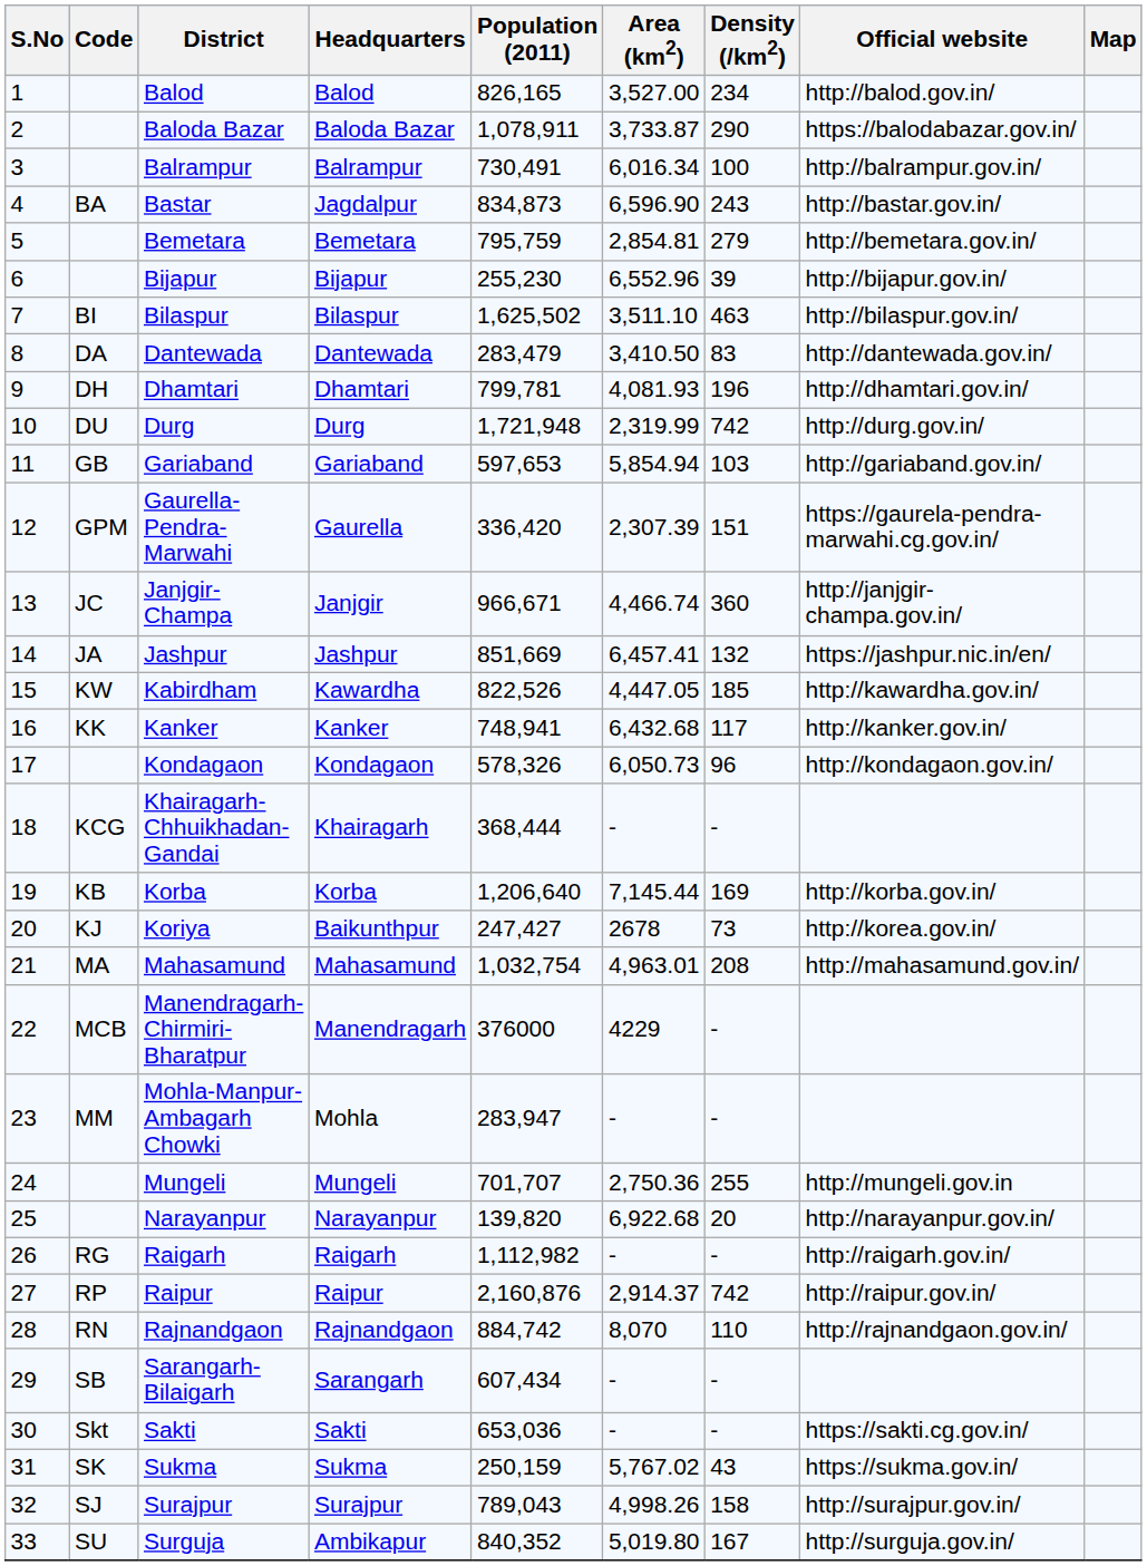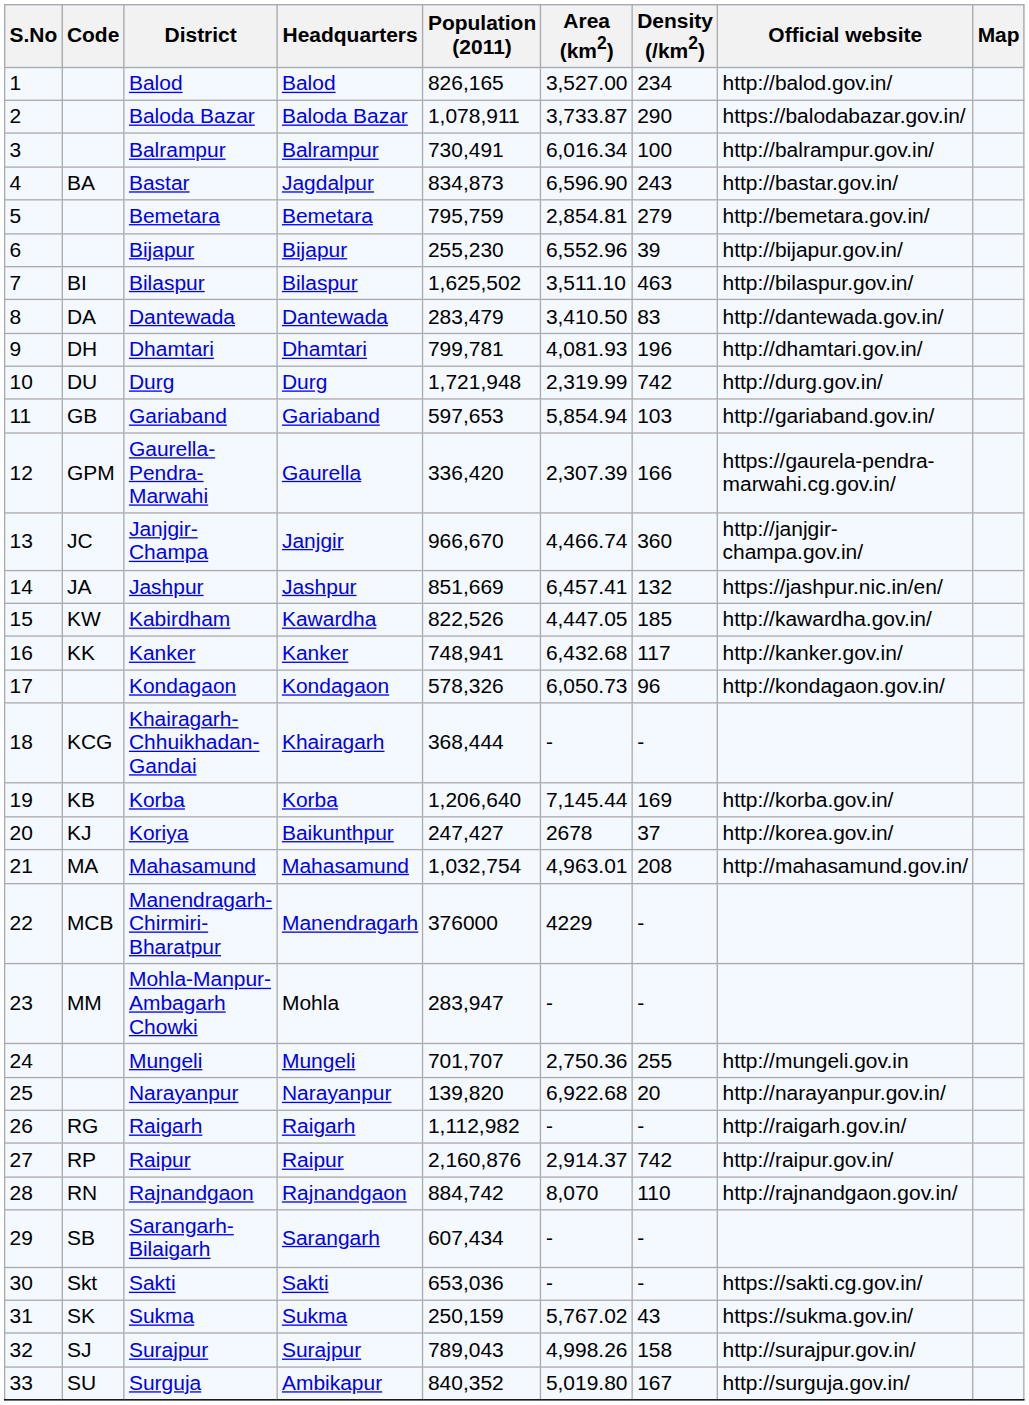Gaurella-Pendra-Marwahi | Density (/km2): 151 -> 166
Janjgir-Champa | Population (2011): 966,671 -> 966,670
Koriya | Density (/km2): 73 -> 37
